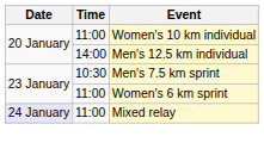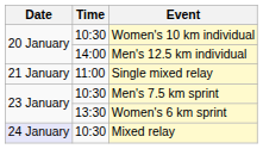Women's 10 km individual | Time: 11:00 -> 10:30
+ row: 21 January | 11:00 | Single mixed relay
Women's 6 km sprint | Time: 11:00 -> 13:30
Mixed relay | Time: 11:00 -> 10:30
